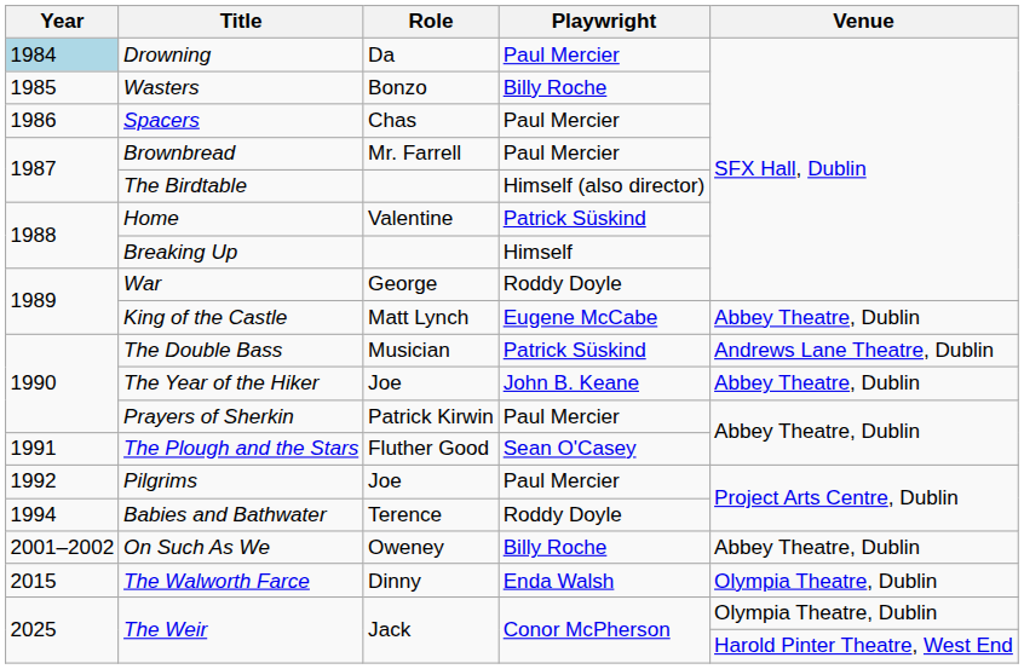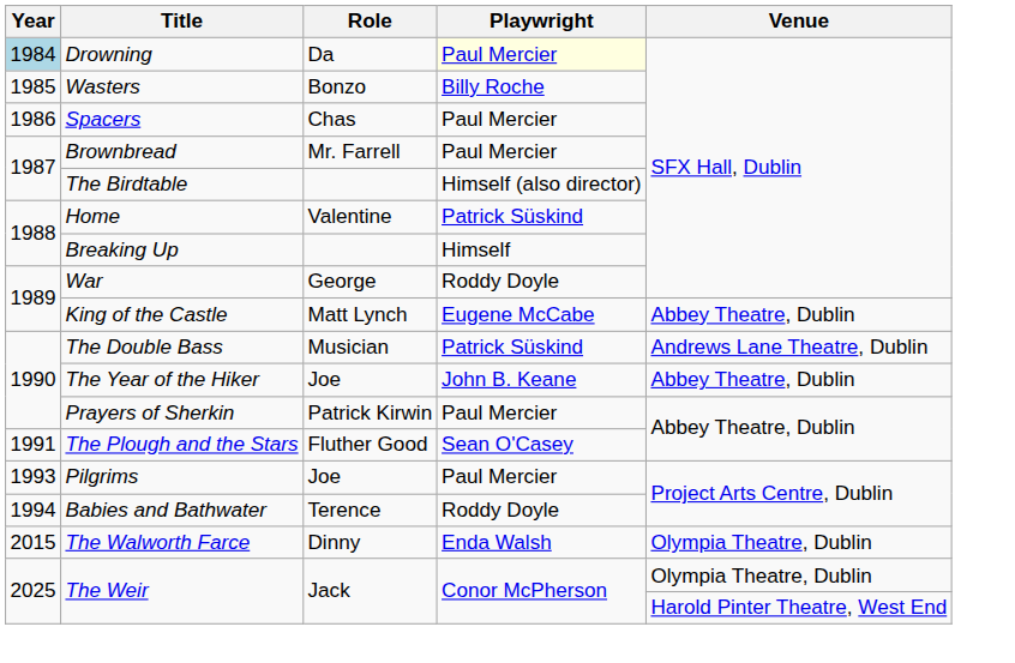Drowning | Playwright: no background -> lightyellow background
Pilgrims | Year: 1992 -> 1993
- row: 2001–2002 | On Such As We | Oweney | Billy Roche | Abbey Theatre, Dublin
